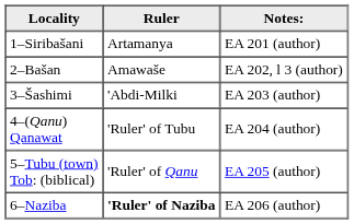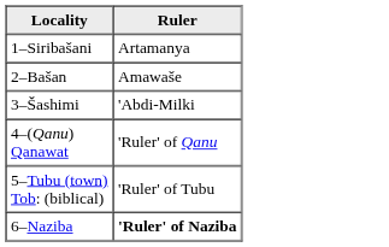- column: Notes: | EA 201 (author) | EA 202, l 3 (author) | EA 203 (author) | EA 204 (author) | EA 205 (author) | EA 206 (author)
4–(Qanu) Qanawat | Ruler: 'Ruler' of Tubu -> 'Ruler' of Qanu
5–Tubu (town) Tob: (biblical) | Ruler: 'Ruler' of Qanu -> 'Ruler' of Tubu
